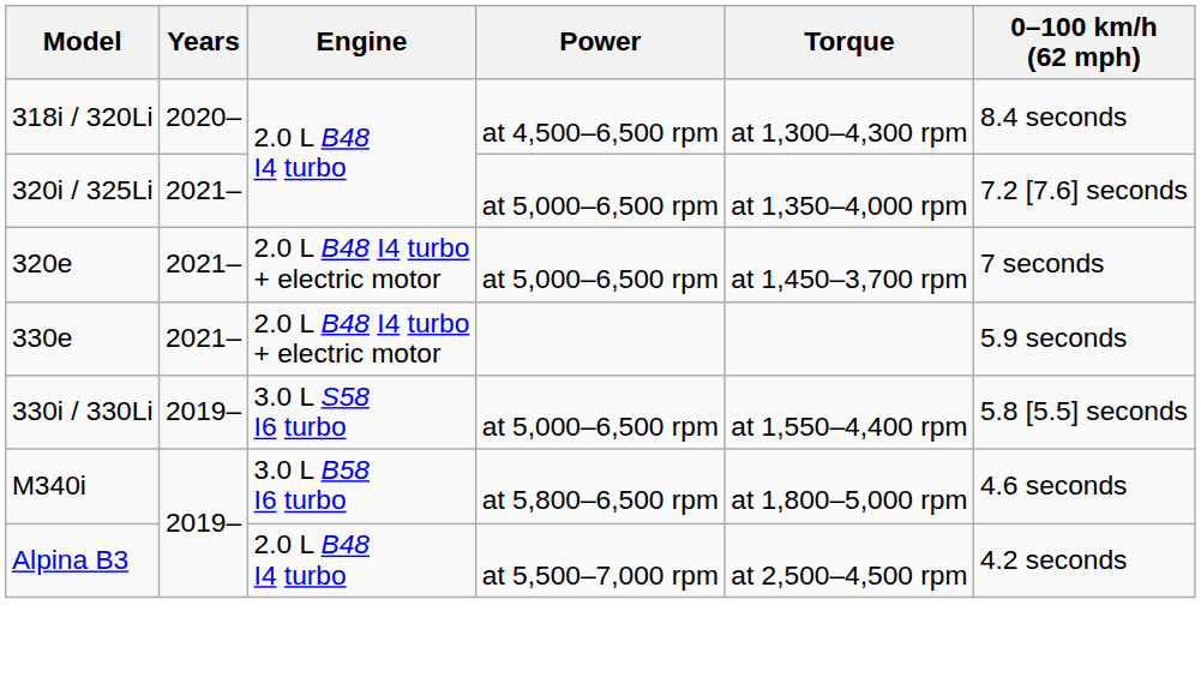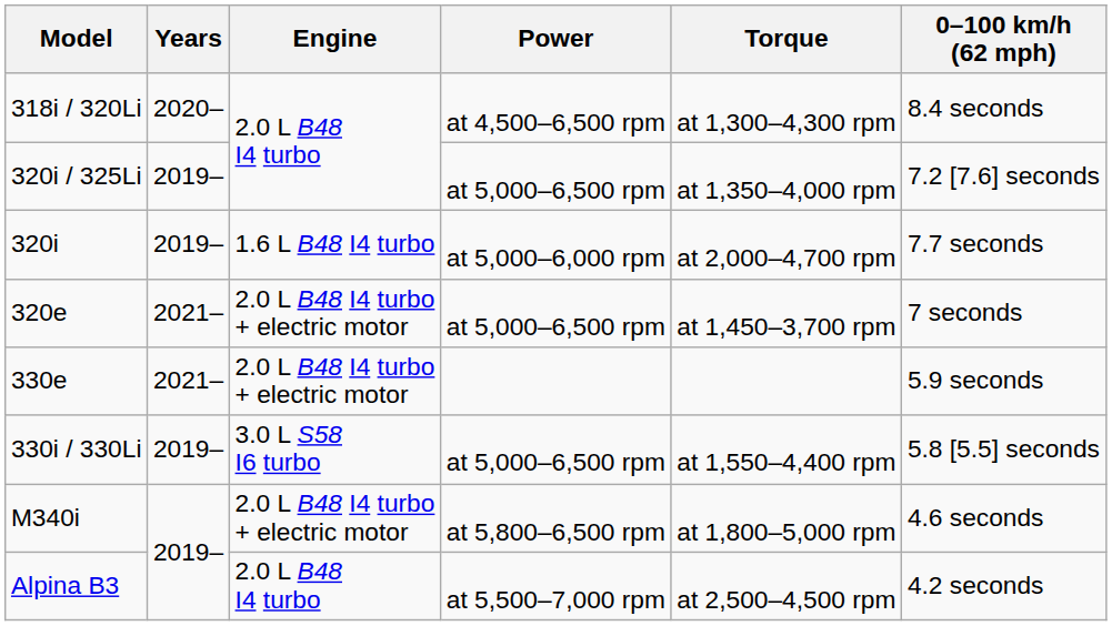320i / 325Li | Years: 2021– -> 2019–
+ row: 320i | 2019– | 1.6 L B48 I4 turbo | at 5,000–6,000 rpm | at 2,000–4,700 rpm | 7.7 seconds
M340i | Engine: 3.0 L B58 I6 turbo -> 2.0 L B48 I4 turbo + electric motor
